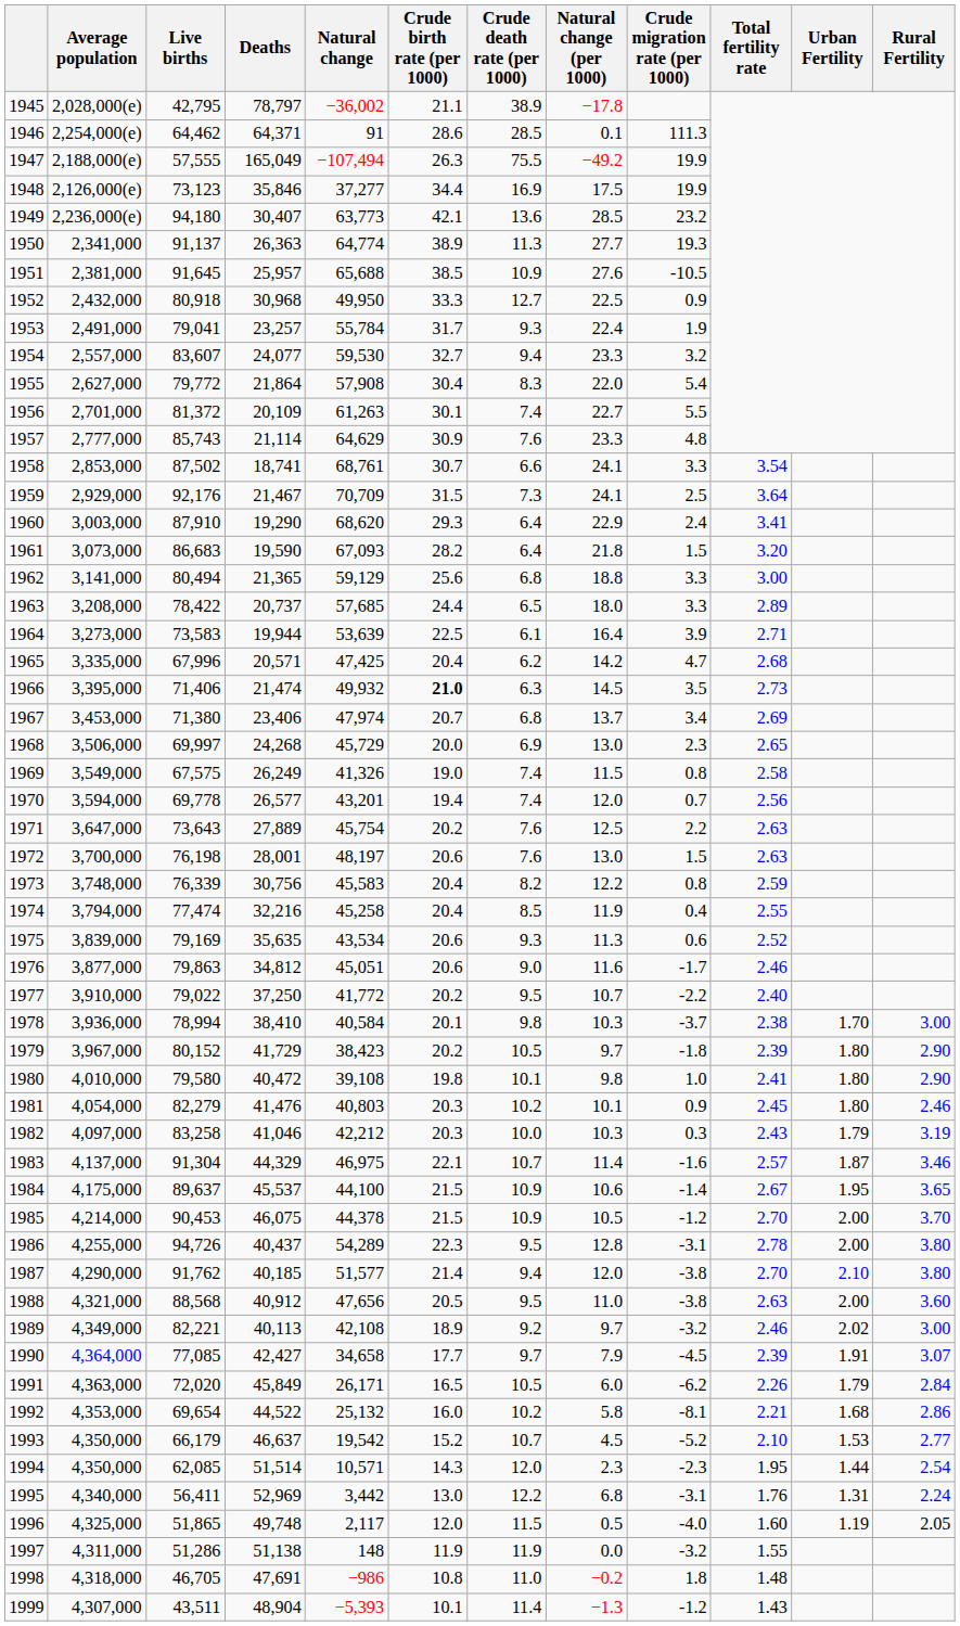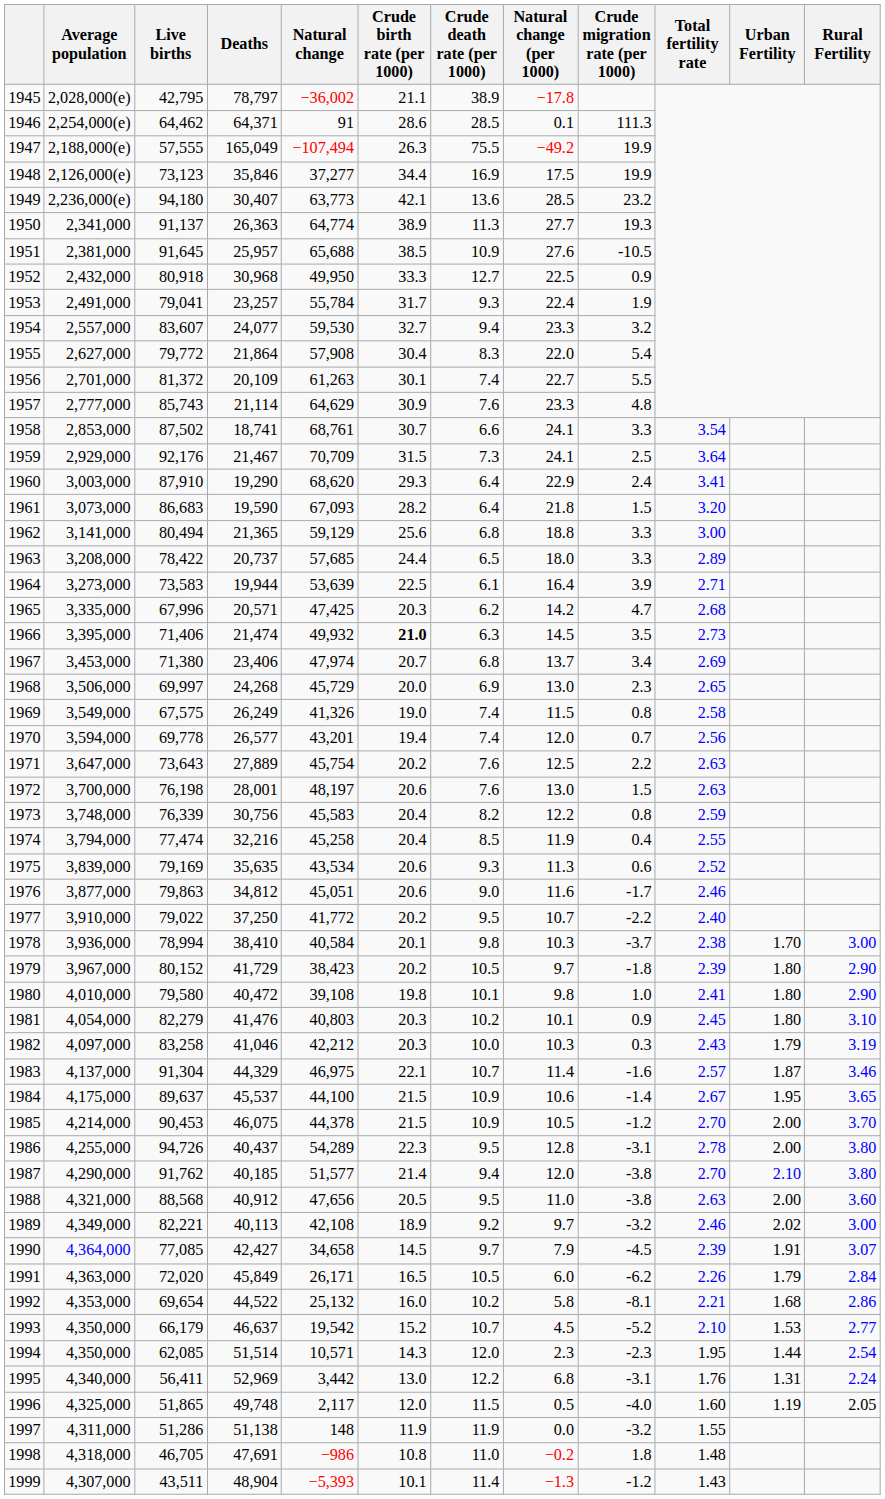1965 | Crude birth rate (per 1000): 20.4 -> 20.3
1981 | Rural Fertility: 2.46 -> 3.10
1990 | Crude birth rate (per 1000): 17.7 -> 14.5
